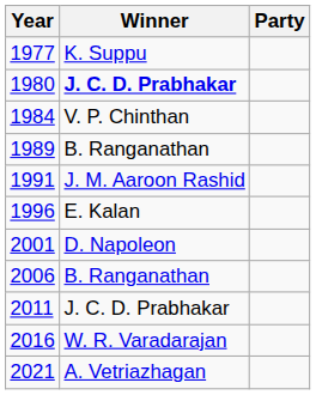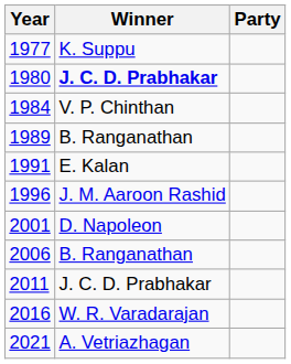1991 | Winner: J. M. Aaroon Rashid -> E. Kalan
1996 | Winner: E. Kalan -> J. M. Aaroon Rashid
